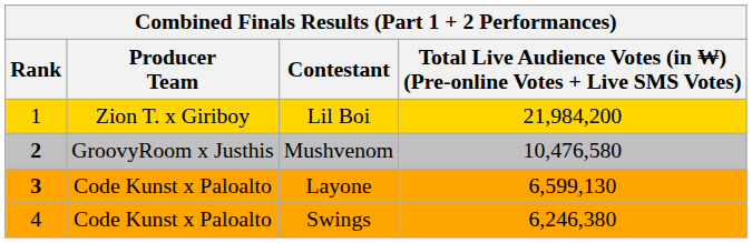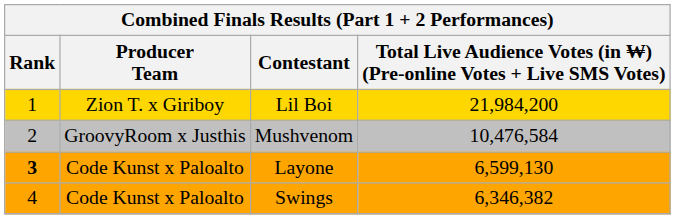Mushvenom | Rank: bold -> normal
Mushvenom | column 4: 10,476,580 -> 10,476,584
Swings | column 4: 6,246,380 -> 6,346,382
